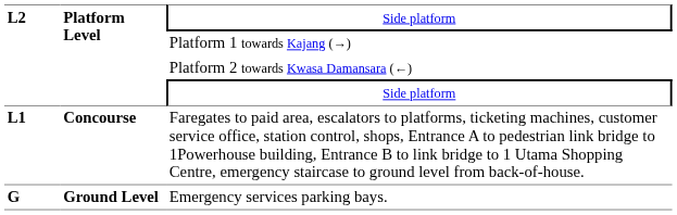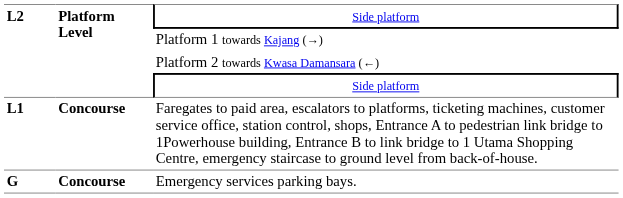Emergency services parking bays. | column 2: Ground Level -> Concourse
